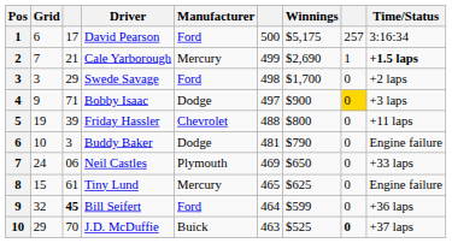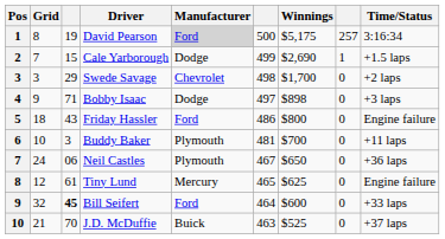David Pearson | Grid: 6 -> 8
David Pearson | column 3: 17 -> 19
David Pearson | Manufacturer: no background -> lightgrey background
Cale Yarborough | column 3: 21 -> 15
Cale Yarborough | Manufacturer: Mercury -> Dodge
Cale Yarborough | Time/Status: bold -> normal
Swede Savage | Manufacturer: Ford -> Chevrolet
Bobby Isaac | Winnings: $900 -> $898
Bobby Isaac | column 8: gold background -> no background
Friday Hassler | Grid: 19 -> 18
Friday Hassler | column 3: 39 -> 43
Friday Hassler | Manufacturer: Chevrolet -> Ford
Friday Hassler | column 6: 488 -> 486
Friday Hassler | Time/Status: +11 laps -> Engine failure
Buddy Baker | Manufacturer: Dodge -> Plymouth
Buddy Baker | Winnings: $790 -> $700
Buddy Baker | Time/Status: Engine failure -> +11 laps
Neil Castles | column 6: 469 -> 467
Neil Castles | Time/Status: +33 laps -> +36 laps
Tiny Lund | Grid: 15 -> 12
Bill Seifert | Winnings: $599 -> $600
Bill Seifert | Time/Status: +36 laps -> +33 laps
J.D. McDuffie | Grid: 29 -> 21
J.D. McDuffie | column 8: bold -> normal
